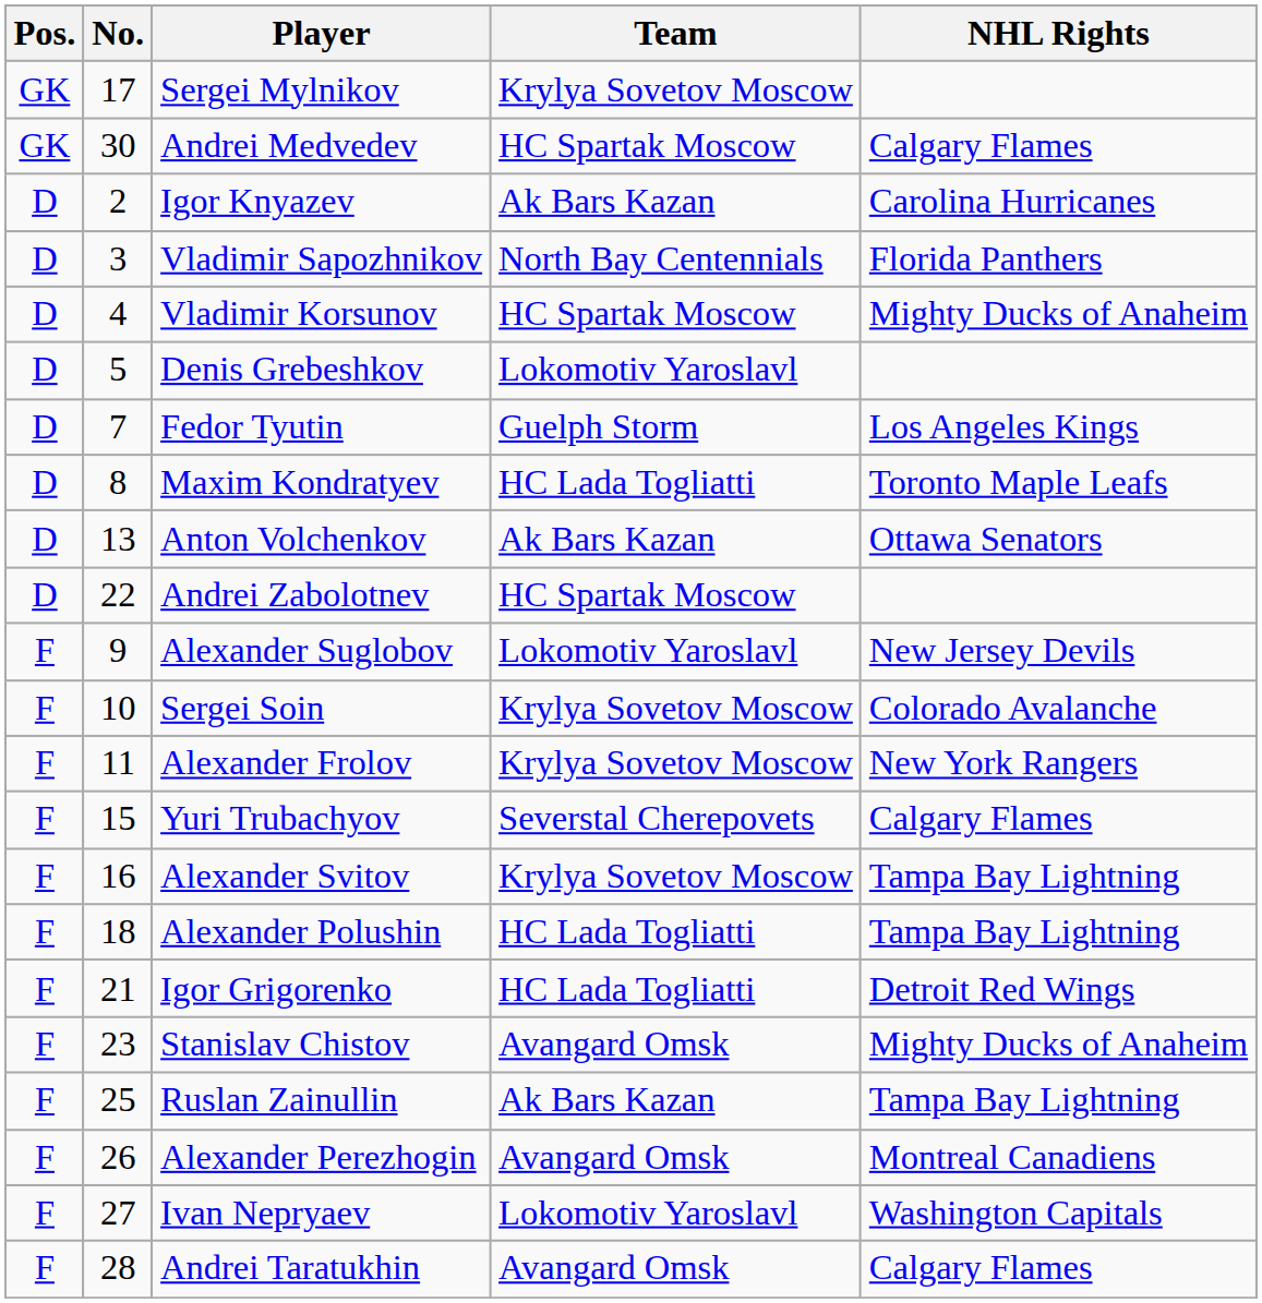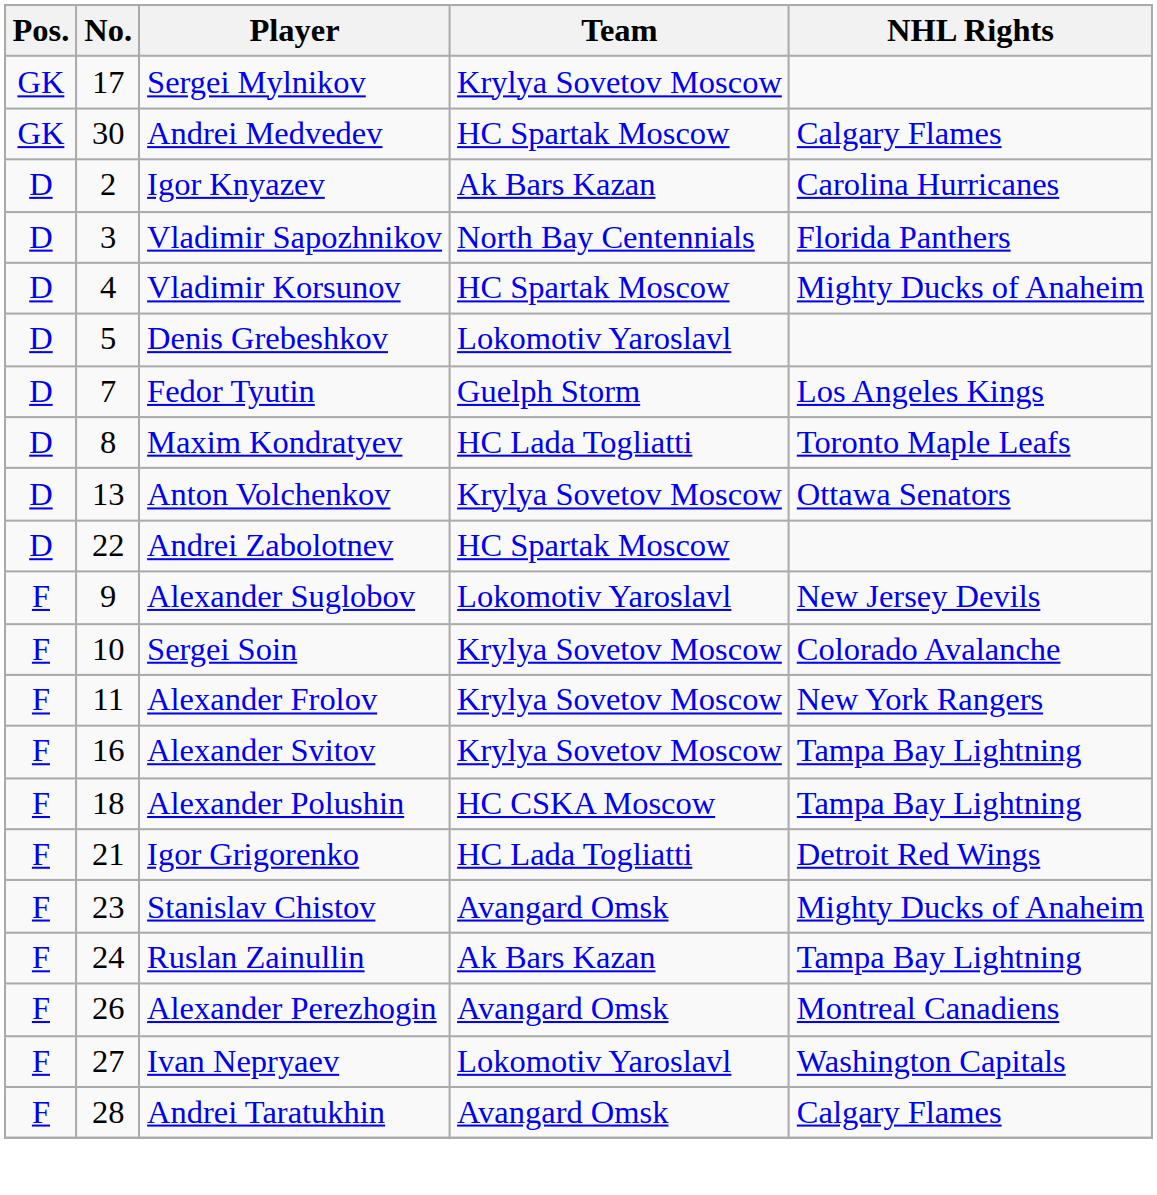Anton Volchenkov | Team: Ak Bars Kazan -> Krylya Sovetov Moscow
- row: F | 15 | Yuri Trubachyov | Severstal Cherepovets | Calgary Flames
Alexander Polushin | Team: HC Lada Togliatti -> HC CSKA Moscow
Ruslan Zainullin | No.: 25 -> 24
